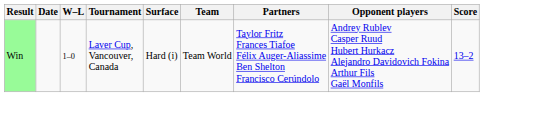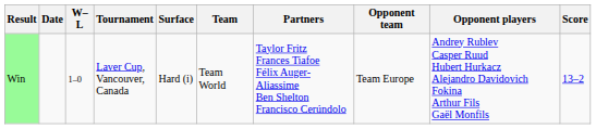+ column: Opponent team | Team Europe
